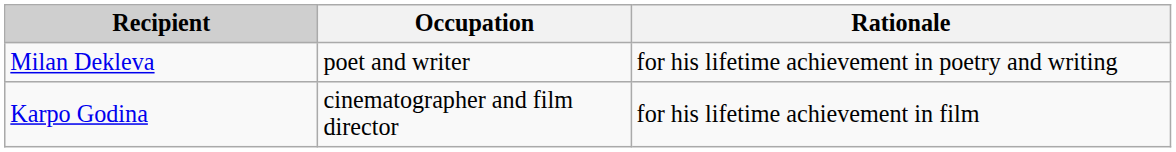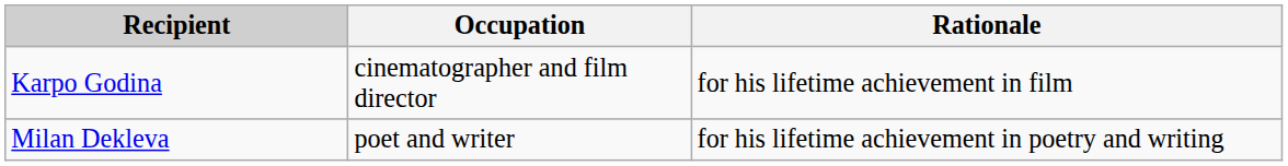rows swapped: Milan Dekleva <-> Karpo Godina
